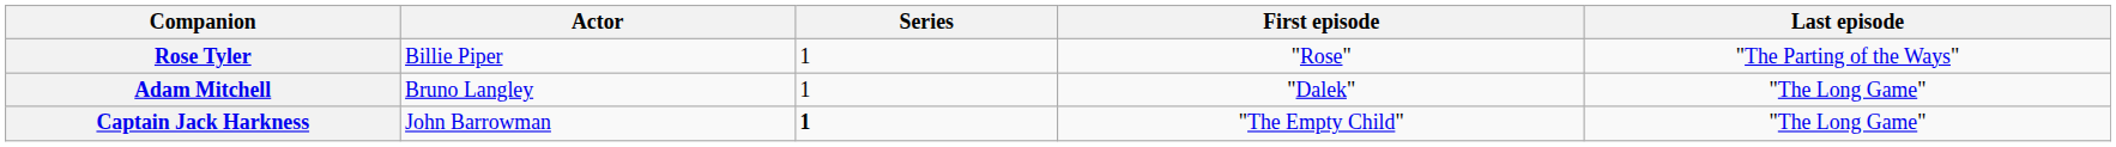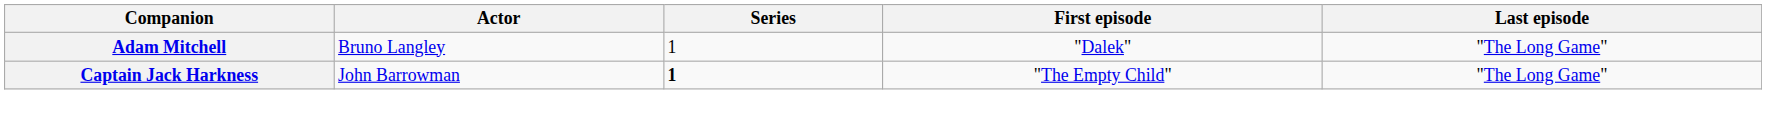- row: Rose Tyler | Billie Piper | 1 | "Rose" | "The Parting of the Ways"
